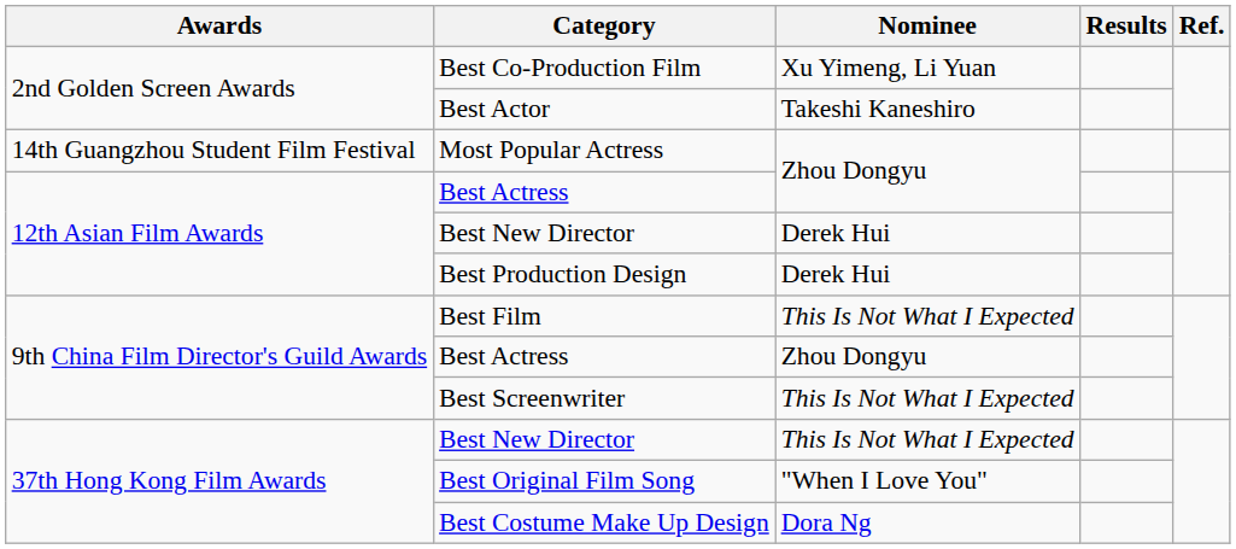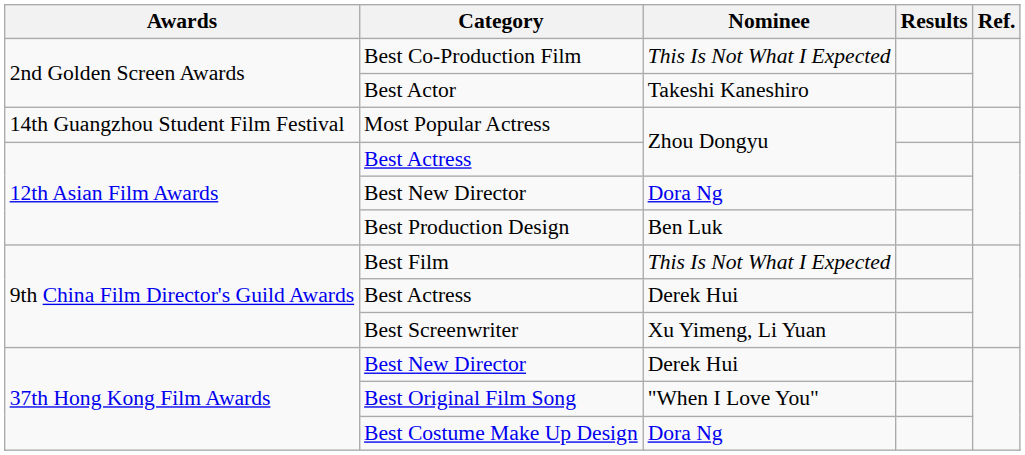Best Co-Production Film | Nominee: Xu Yimeng, Li Yuan -> This Is Not What I Expected
12th Asian Film Awards / Best New Director | Nominee: Derek Hui -> Dora Ng
Best Production Design | Nominee: Derek Hui -> Ben Luk
9th China Film Director's Guild Awards / Best Actress | Nominee: Zhou Dongyu -> Derek Hui
Best Screenwriter | Nominee: This Is Not What I Expected -> Xu Yimeng, Li Yuan
37th Hong Kong Film Awards / Best New Director | Nominee: This Is Not What I Expected -> Derek Hui
